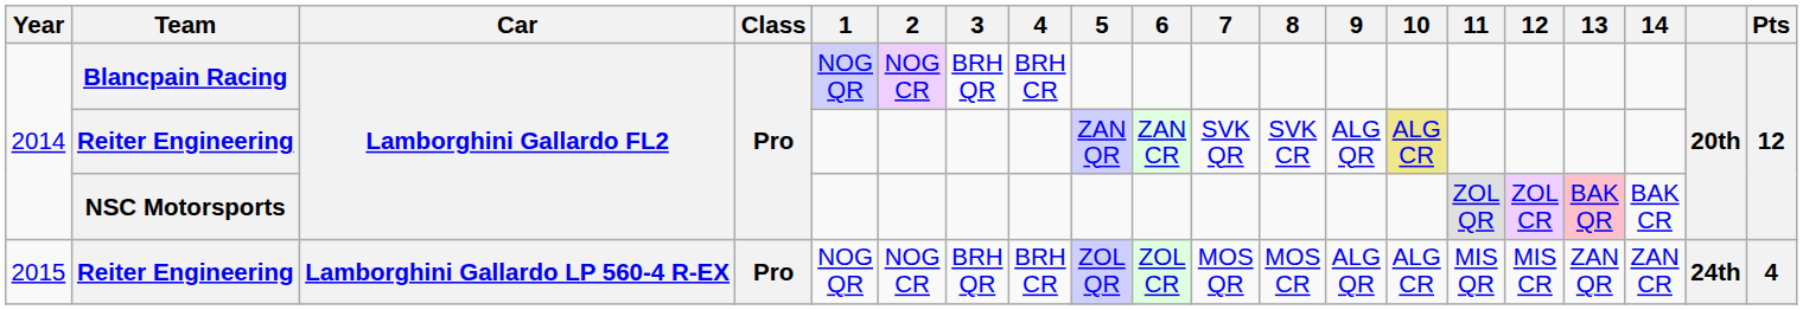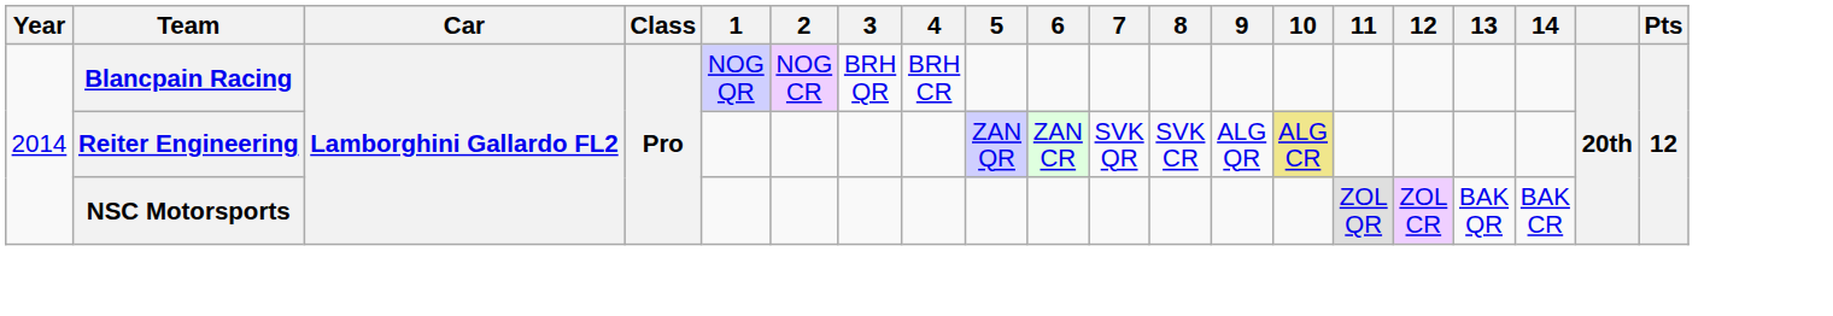NSC Motorsports | 13: pink background -> no background
- row: 2015 | Reiter Engineering | Lamborghini Gallardo LP 560-4 R-EX | Pro | NOG QR | NOG CR | BRH QR | BRH CR | ZOL QR | ZOL CR | MOS QR | MOS CR | ALG QR | ALG CR | MIS QR | MIS CR | ZAN QR | ZAN CR | 24th | 4
